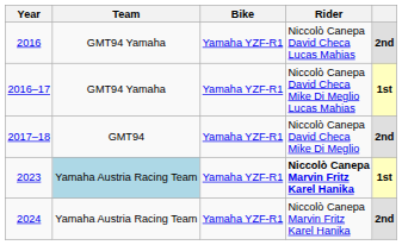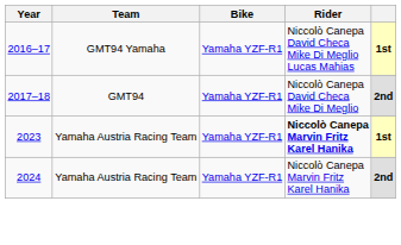- row: 2016 | GMT94 Yamaha | Yamaha YZF-R1 | Niccolò Canepa David Checa Lucas Mahias | 2nd
2023 | Team: lightblue background -> no background
